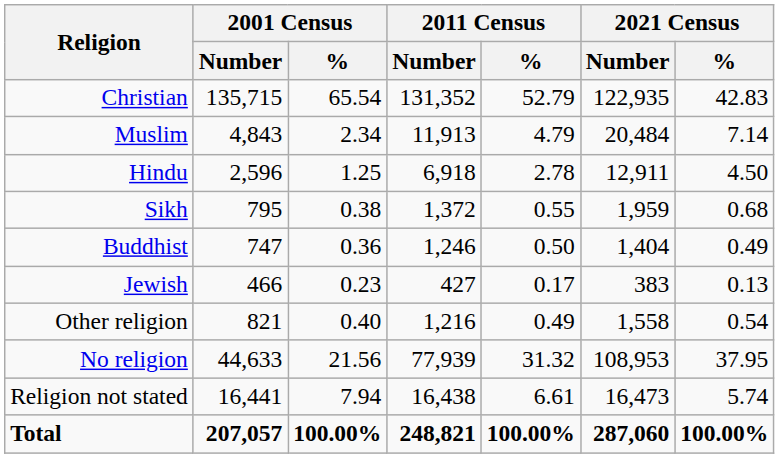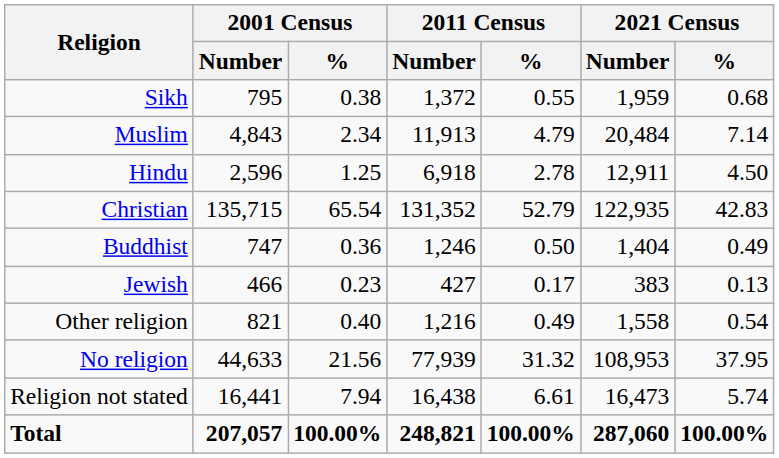rows swapped: Christian <-> Sikh
